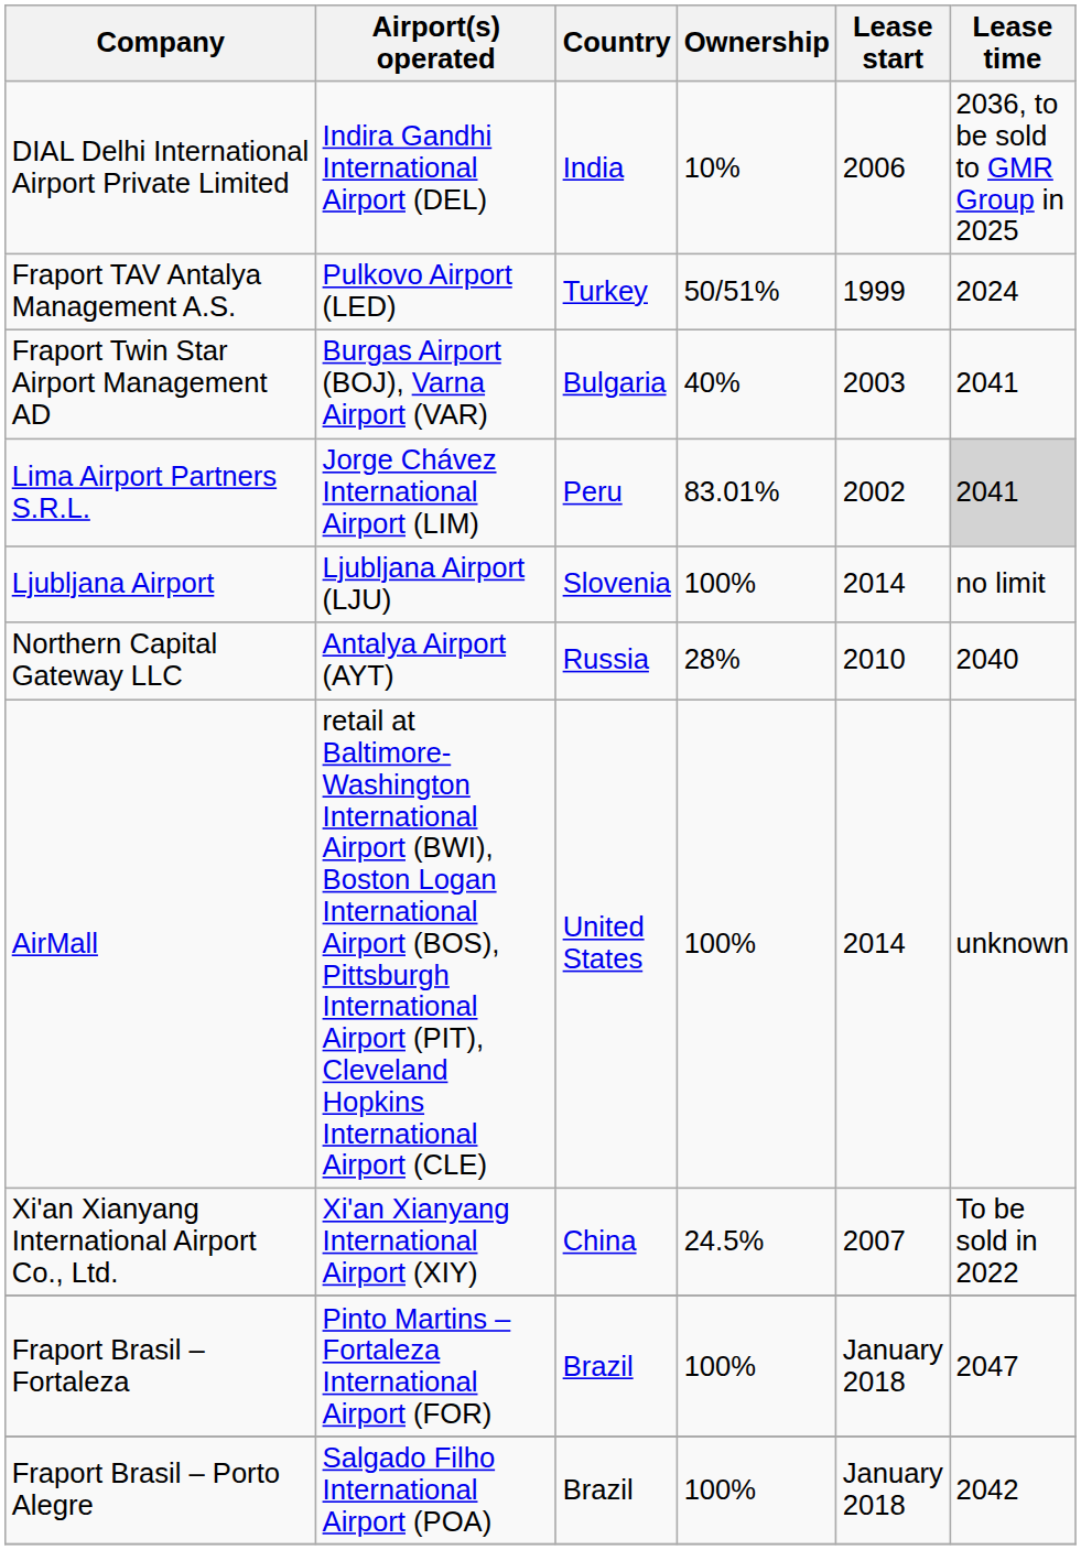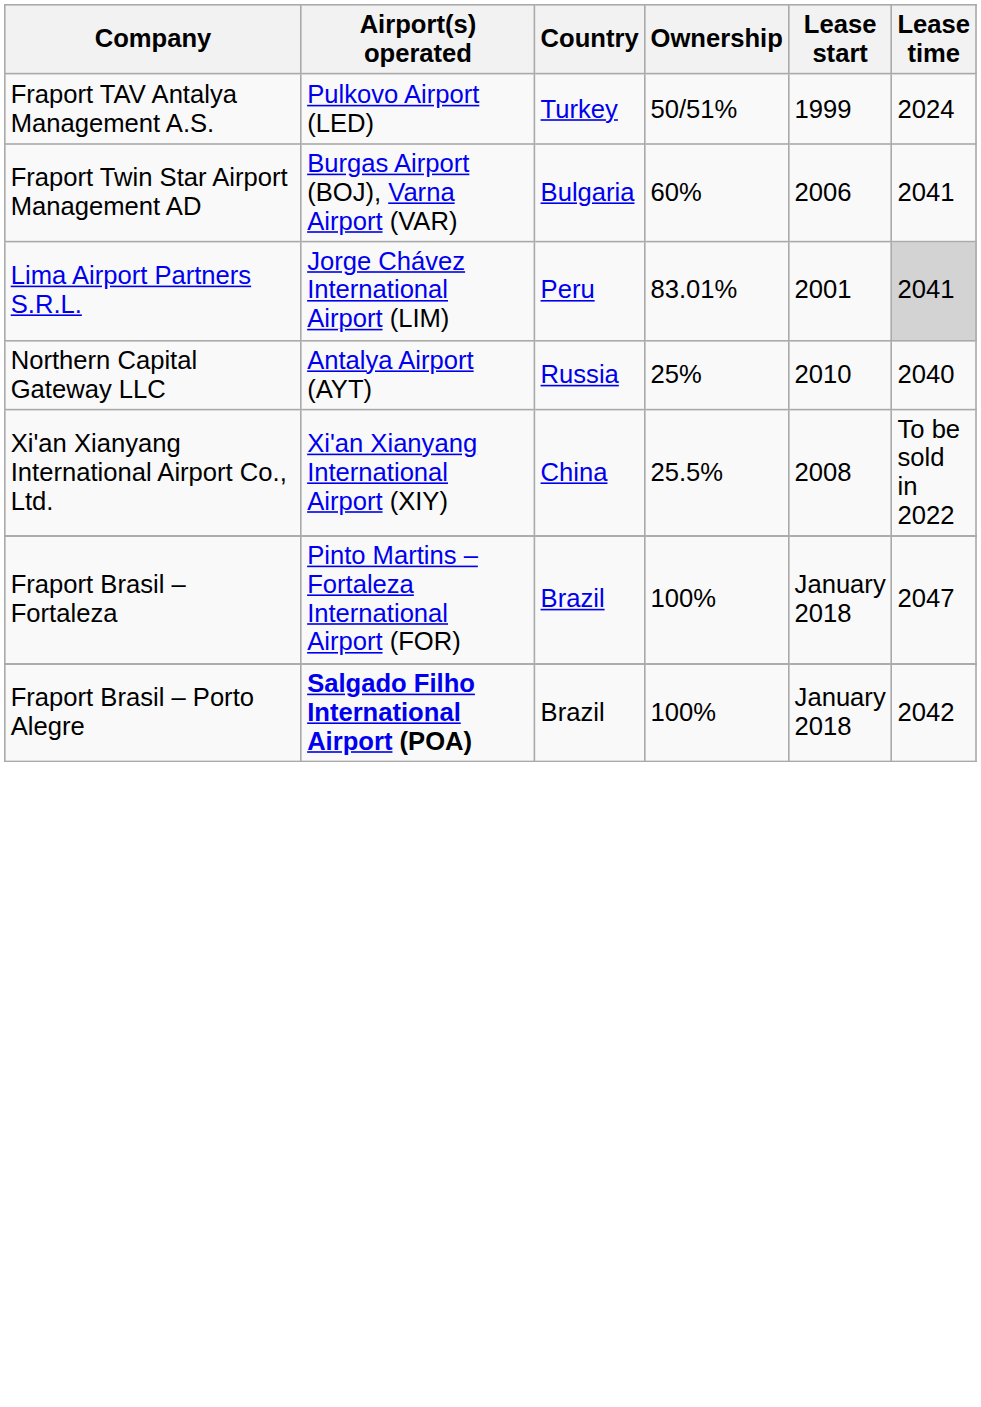- row: DIAL Delhi International Airport Private Limited | Indira Gandhi International Airport (DEL) | India | 10% | 2006 | 2036, to be sold to GMR Group in 2025
Fraport Twin Star Airport Management AD | Ownership: 40% -> 60%
Fraport Twin Star Airport Management AD | Lease start: 2003 -> 2006
Lima Airport Partners S.R.L. | Lease start: 2002 -> 2001
- row: Ljubljana Airport | Ljubljana Airport (LJU) | Slovenia | 100% | 2014 | no limit
Northern Capital Gateway LLC | Ownership: 28% -> 25%
- row: AirMall | retail at Baltimore-Washington International Airport (BWI), Boston Logan International Airport (BOS), Pittsburgh International Airport (PIT), Cleveland Hopkins International Airport (CLE) | United States | 100% | 2014 | unknown
Xi'an Xianyang International Airport Co., Ltd. | Ownership: 24.5% -> 25.5%
Xi'an Xianyang International Airport Co., Ltd. | Lease start: 2007 -> 2008
Fraport Brasil – Porto Alegre | Airport(s) operated: normal -> bold
